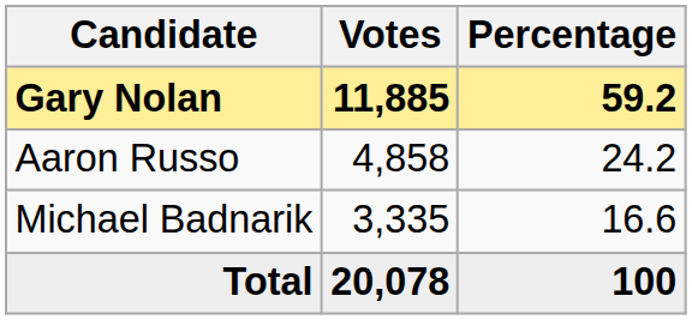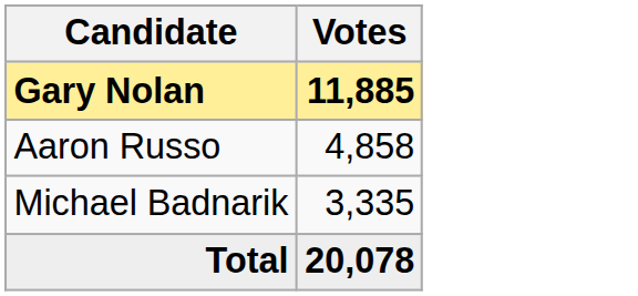- column: Percentage | 59.2 | 24.2 | 16.6 | 100
